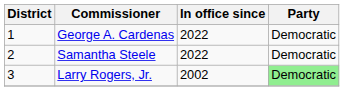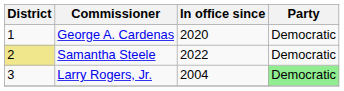George A. Cardenas | In office since: 2022 -> 2020
Samantha Steele | District: no background -> khaki background
Larry Rogers, Jr. | In office since: 2002 -> 2004
